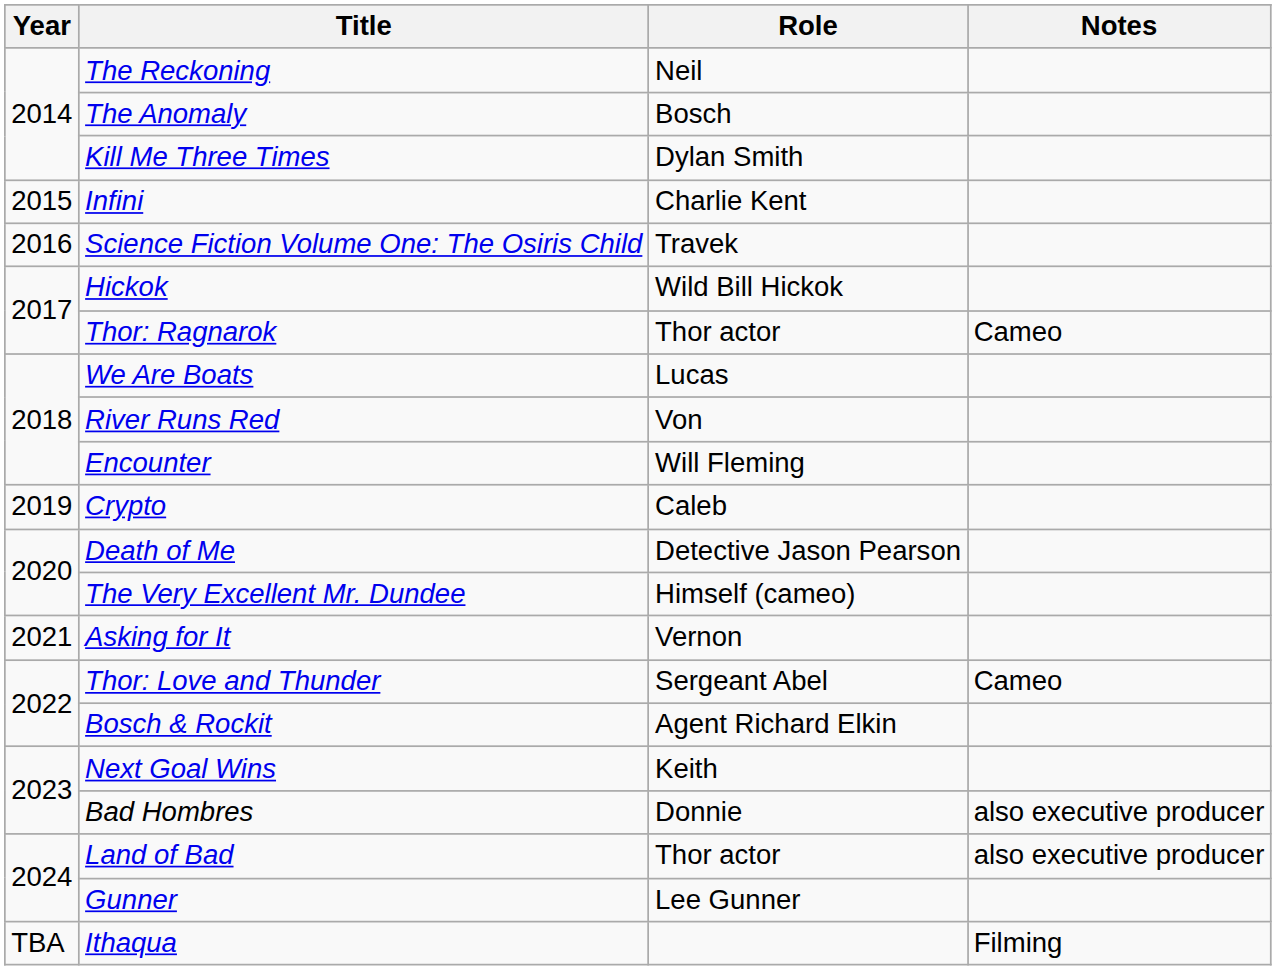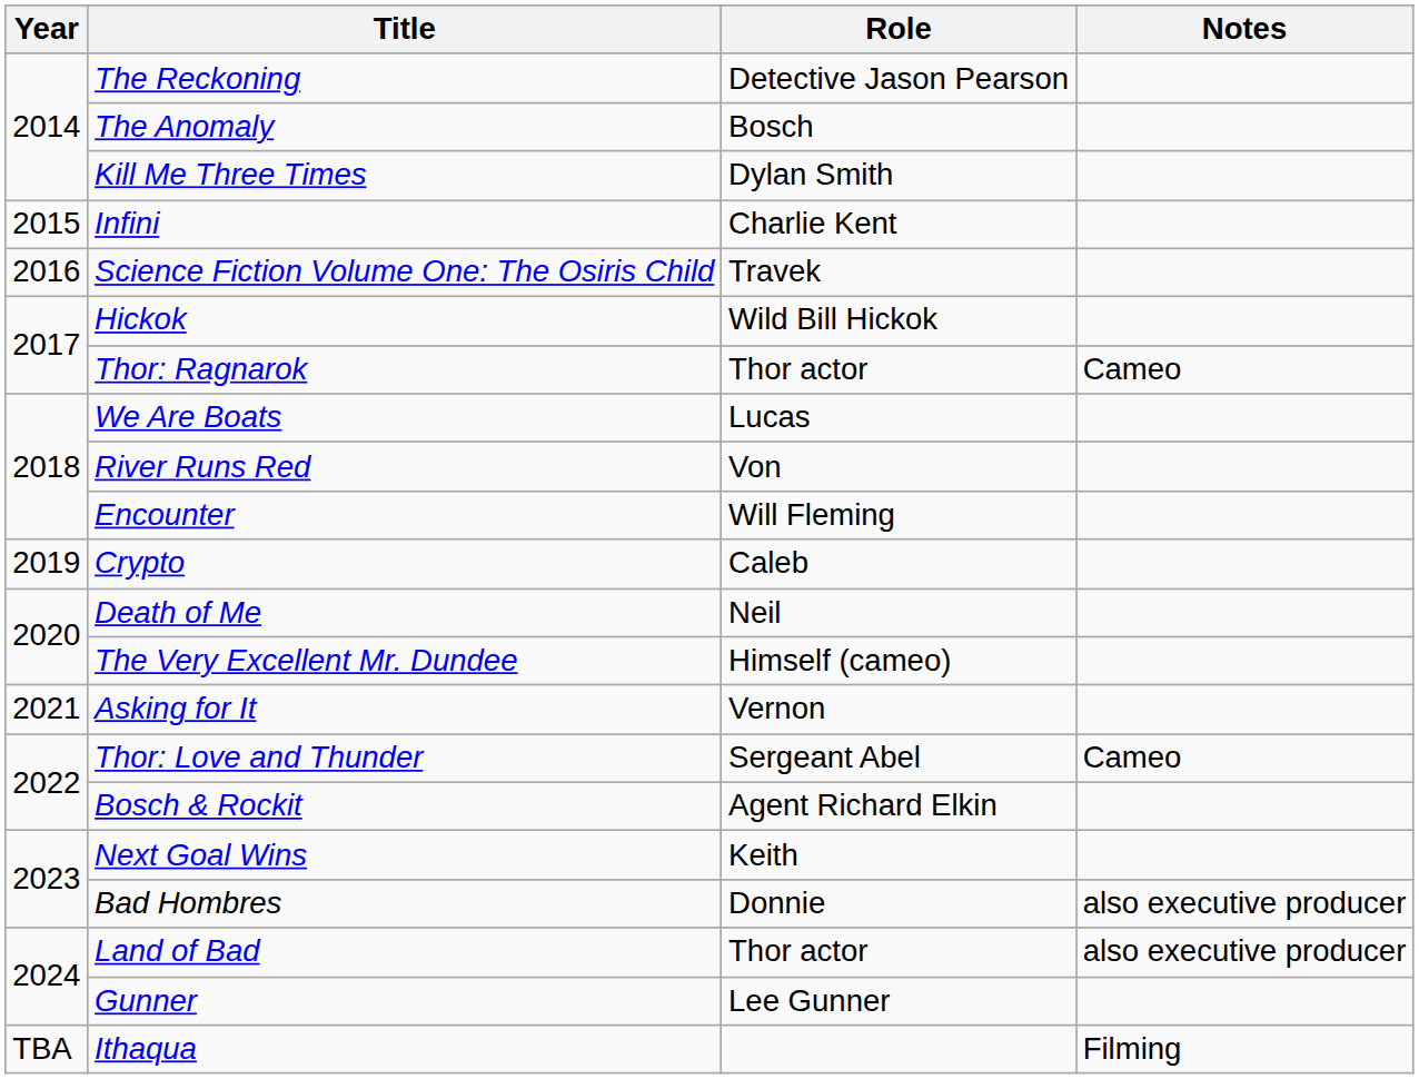The Reckoning | Role: Neil -> Detective Jason Pearson
Death of Me | Role: Detective Jason Pearson -> Neil
